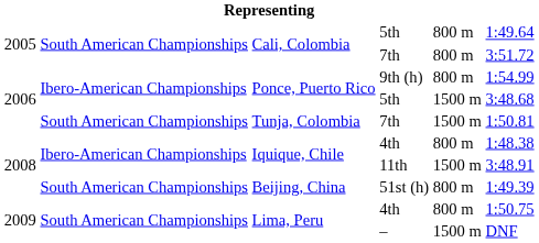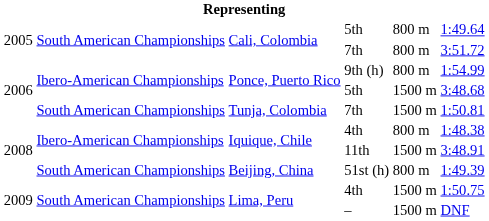Lima, Peru / 4th | column 5: 800 m -> 1500 m
